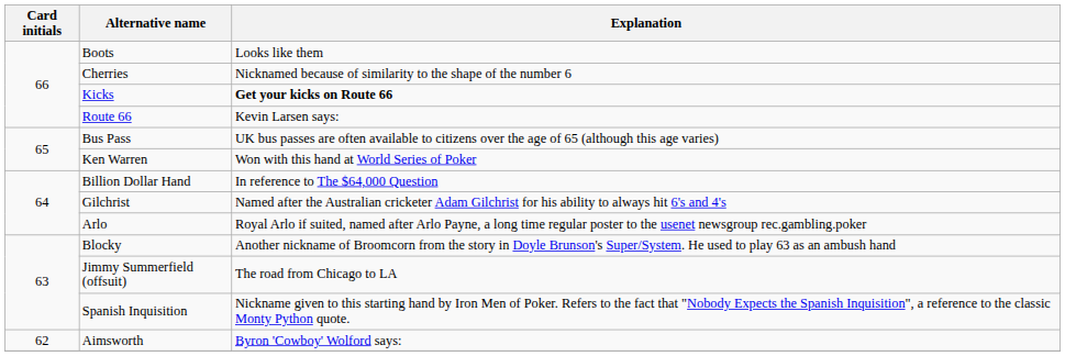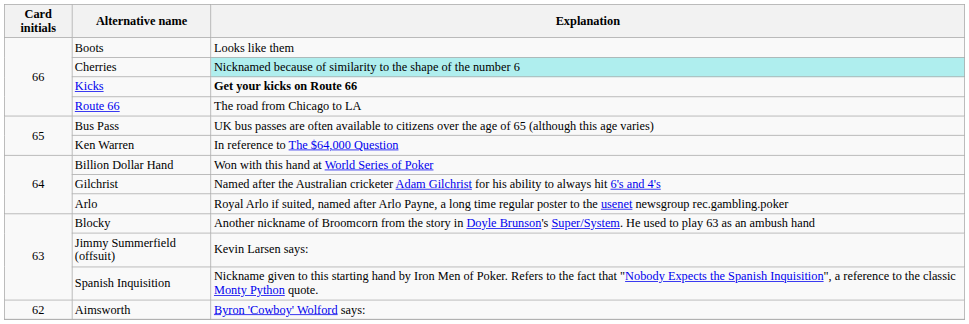Cherries | Explanation: no background -> paleturquoise background
Route 66 | Explanation: Kevin Larsen says: -> The road from Chicago to LA
Ken Warren | Explanation: Won with this hand at World Series of Poker -> In reference to The $64,000 Question
Billion Dollar Hand | Explanation: In reference to The $64,000 Question -> Won with this hand at World Series of Poker
Jimmy Summerfield (offsuit) | Explanation: The road from Chicago to LA -> Kevin Larsen says:
